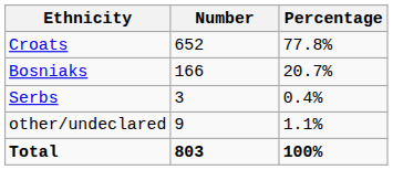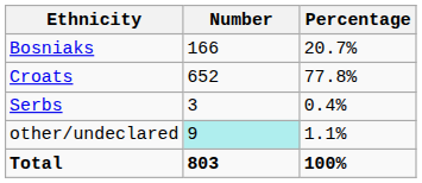rows swapped: Croats <-> Bosniaks
other/undeclared | Number: no background -> paleturquoise background
